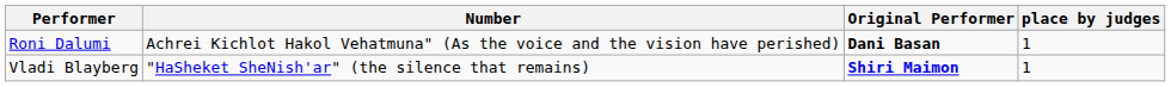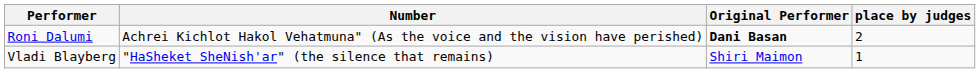Roni Dalumi | place by judges: 1 -> 2
Vladi Blayberg | Original Performer: bold -> normal
